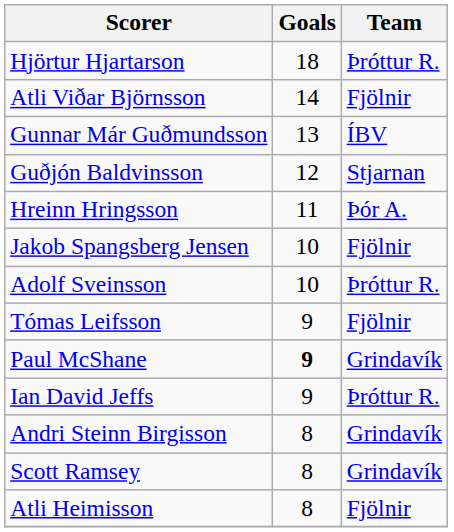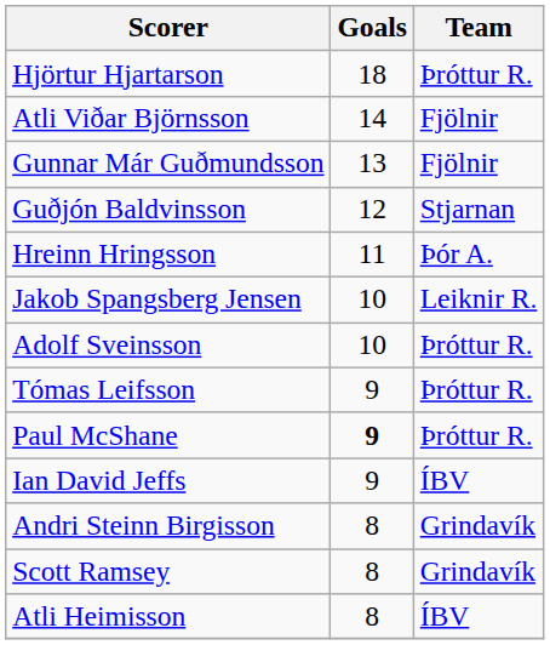Gunnar Már Guðmundsson | Team: ÍBV -> Fjölnir
Jakob Spangsberg Jensen | Team: Fjölnir -> Leiknir R.
Tómas Leifsson | Team: Fjölnir -> Þróttur R.
Paul McShane | Team: Grindavík -> Þróttur R.
Ian David Jeffs | Team: Þróttur R. -> ÍBV
Atli Heimisson | Team: Fjölnir -> ÍBV
